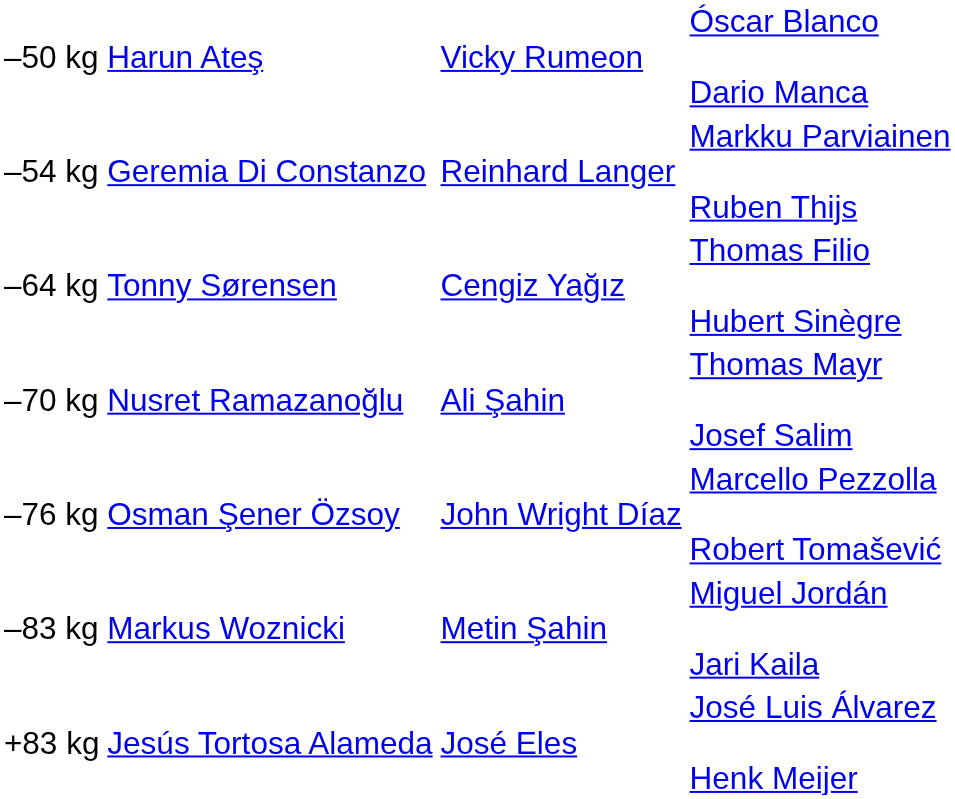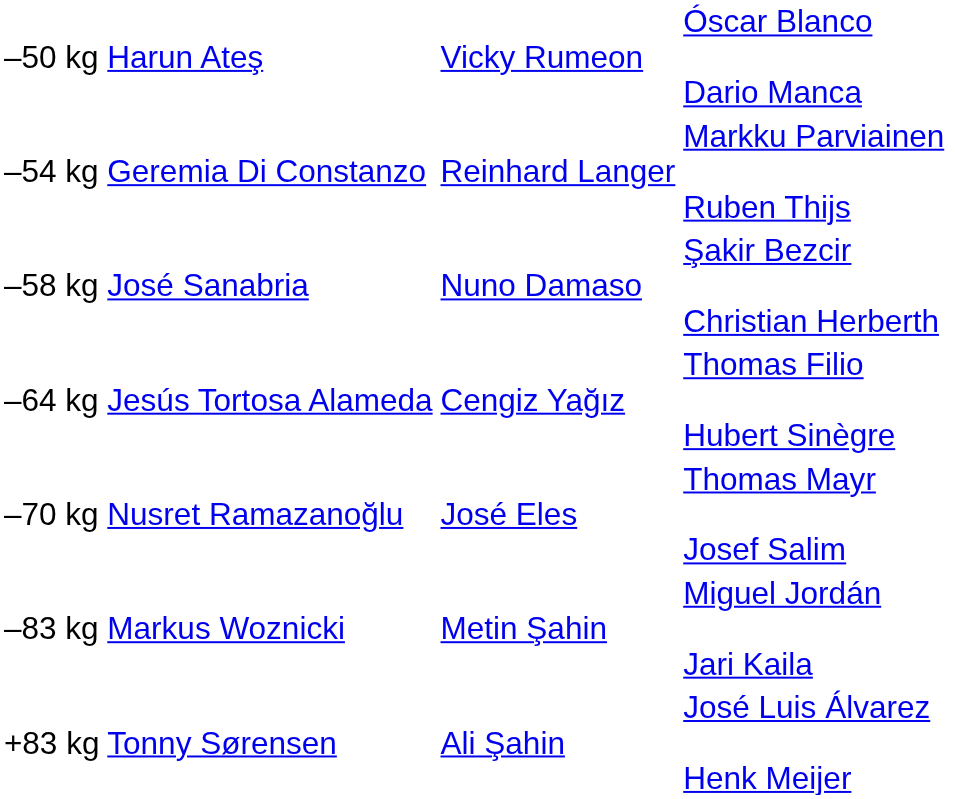+ row: –58 kg | José Sanabria | Nuno Damaso | Şakir Bezcir Christian Herberth
–64 kg | column 2: Tonny Sørensen -> Jesús Tortosa Alameda
–70 kg | column 3: Ali Şahin -> José Eles
- row: –76 kg | Osman Şener Özsoy | John Wright Díaz | Marcello Pezzolla Robert Tomašević
+83 kg | column 2: Jesús Tortosa Alameda -> Tonny Sørensen
+83 kg | column 3: José Eles -> Ali Şahin
